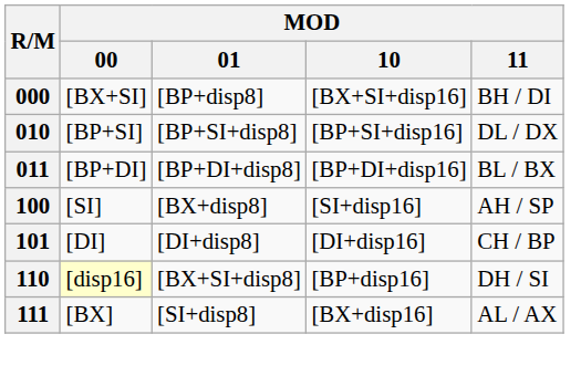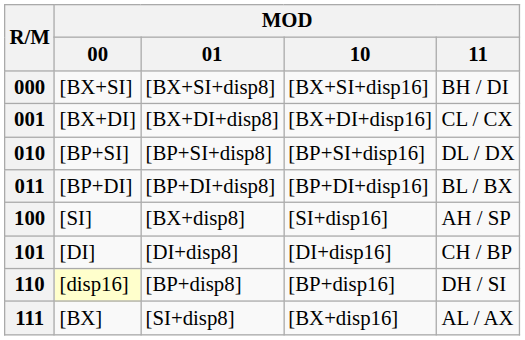000 | MOD / 01: [BP+disp8] -> [BX+SI+disp8]
+ row: 001 | [BX+DI] | [BX+DI+disp8] | [BX+DI+disp16] | CL / CX
110 | MOD / 01: [BX+SI+disp8] -> [BP+disp8]
